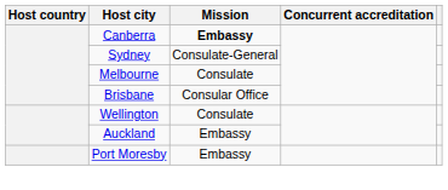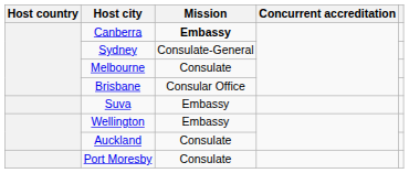+ row: Suva | Embassy
Wellington | Mission: Consulate -> Embassy
Auckland | Mission: Embassy -> Consulate
Port Moresby | Mission: Embassy -> Consulate
